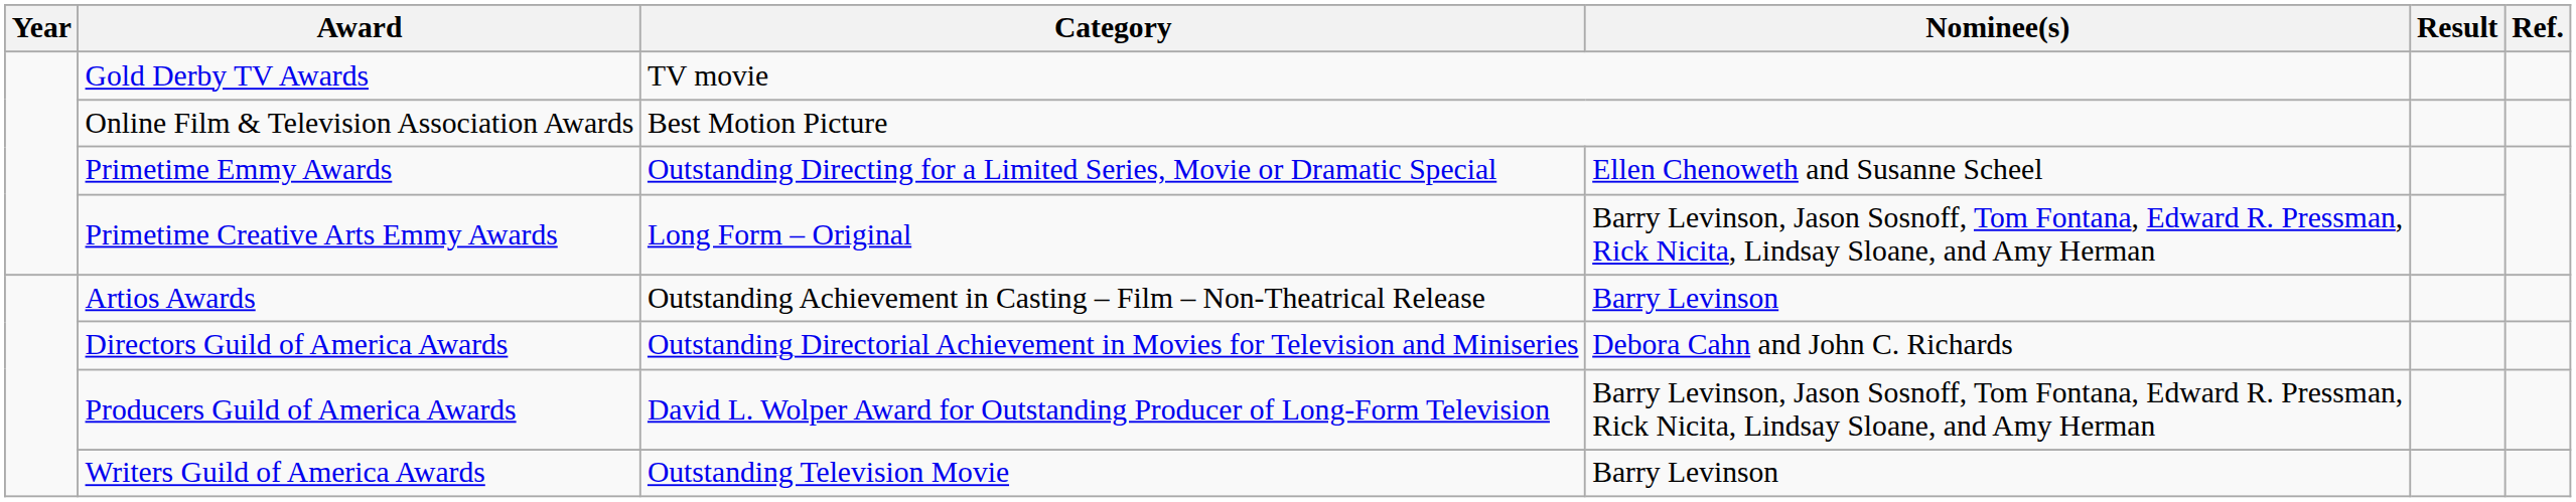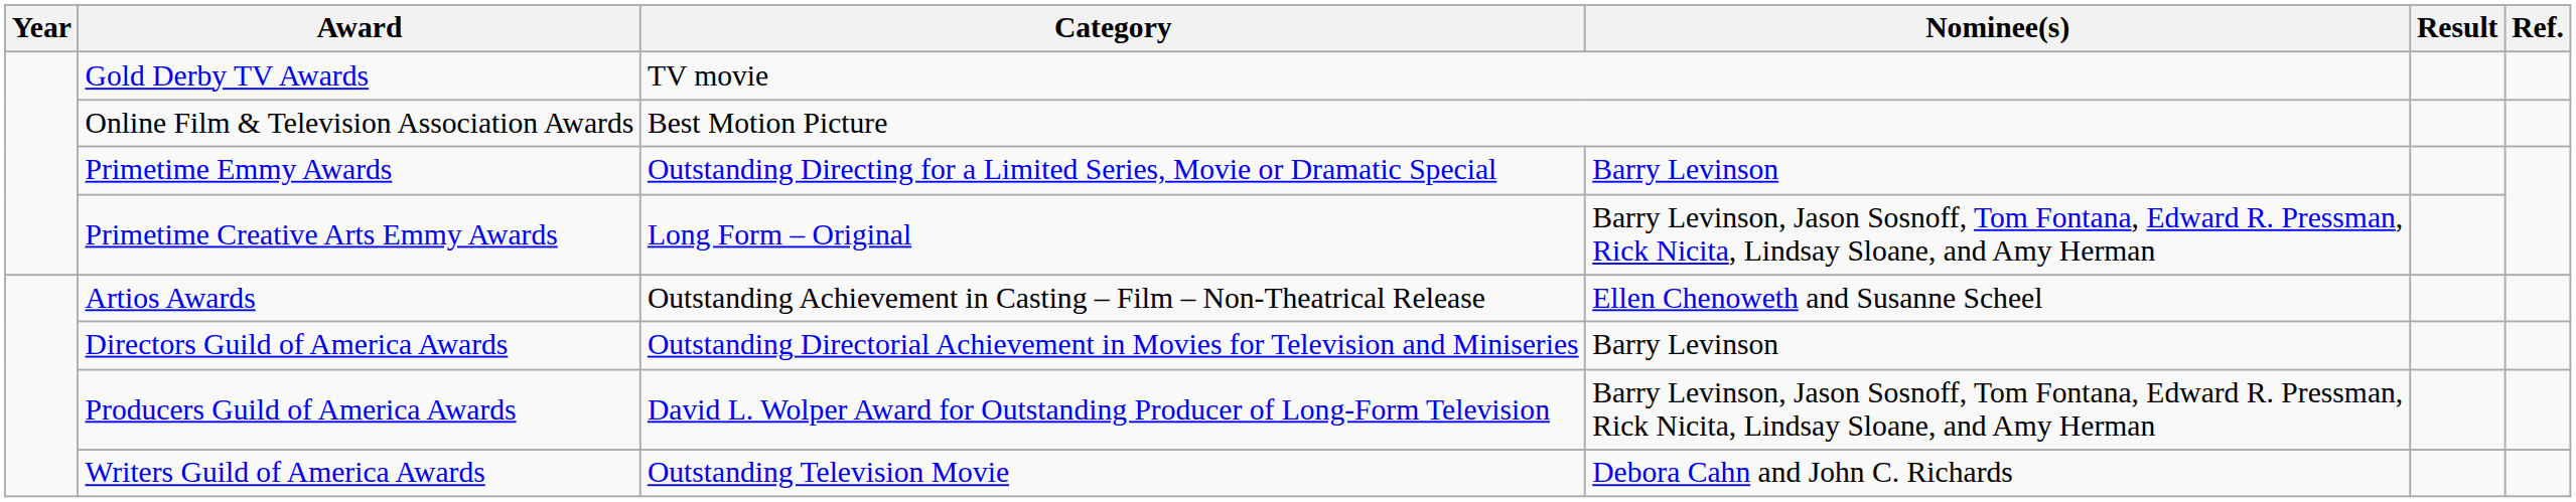Primetime Emmy Awards | Nominee(s): Ellen Chenoweth and Susanne Scheel -> Barry Levinson
Artios Awards | Nominee(s): Barry Levinson -> Ellen Chenoweth and Susanne Scheel
Directors Guild of America Awards | Nominee(s): Debora Cahn and John C. Richards -> Barry Levinson
Writers Guild of America Awards | Nominee(s): Barry Levinson -> Debora Cahn and John C. Richards
